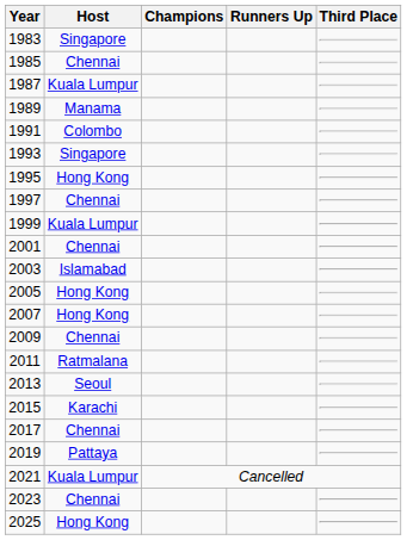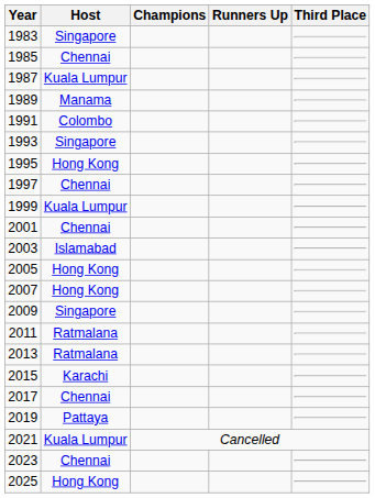2009 | Host: Chennai -> Singapore
2013 | Host: Seoul -> Ratmalana
